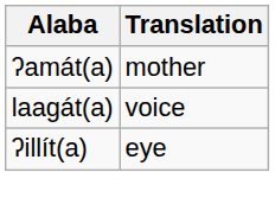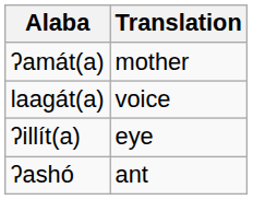+ row: ʔashó | ant
